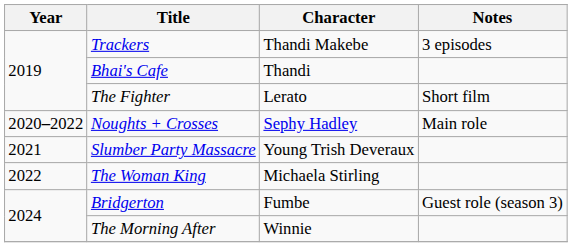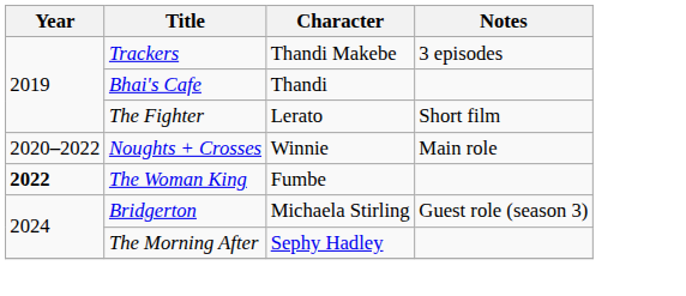Noughts + Crosses | Character: Sephy Hadley -> Winnie
- row: 2021 | Slumber Party Massacre | Young Trish Deveraux
The Woman King | Year: normal -> bold
The Woman King | Character: Michaela Stirling -> Fumbe
Bridgerton | Character: Fumbe -> Michaela Stirling
The Morning After | Character: Winnie -> Sephy Hadley
